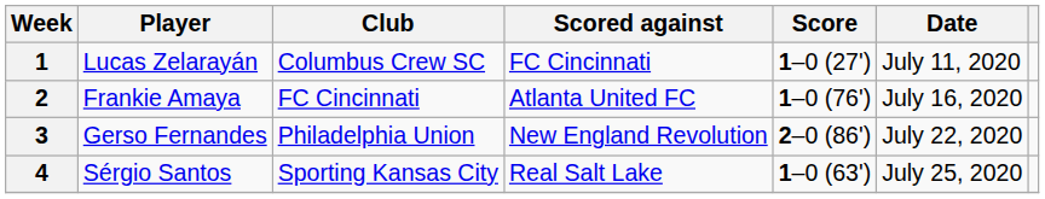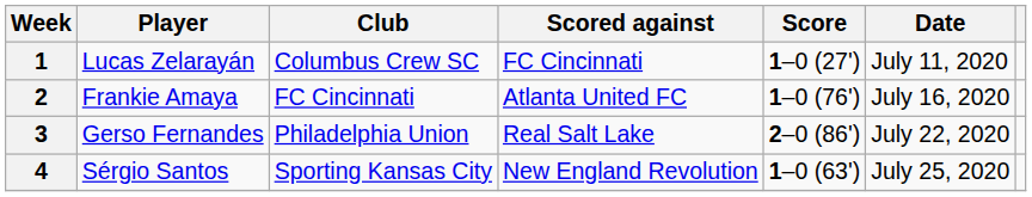3 | Scored against: New England Revolution -> Real Salt Lake
4 | Scored against: Real Salt Lake -> New England Revolution
